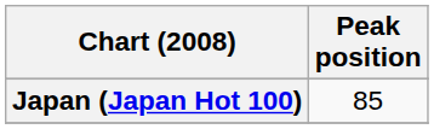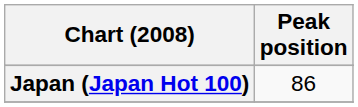Japan (Japan Hot 100) | Peak position: 85 -> 86
